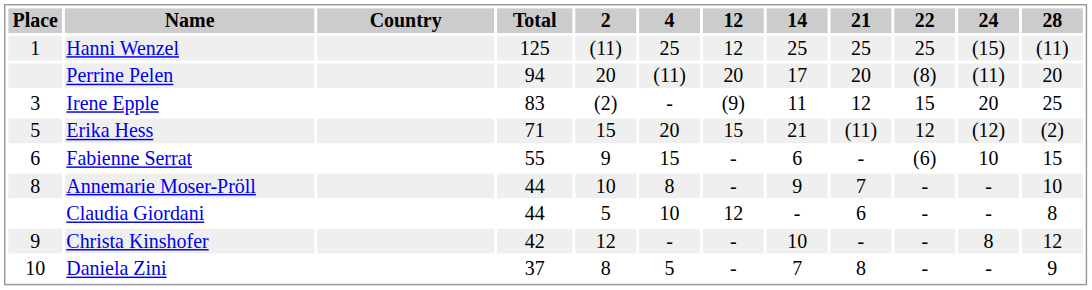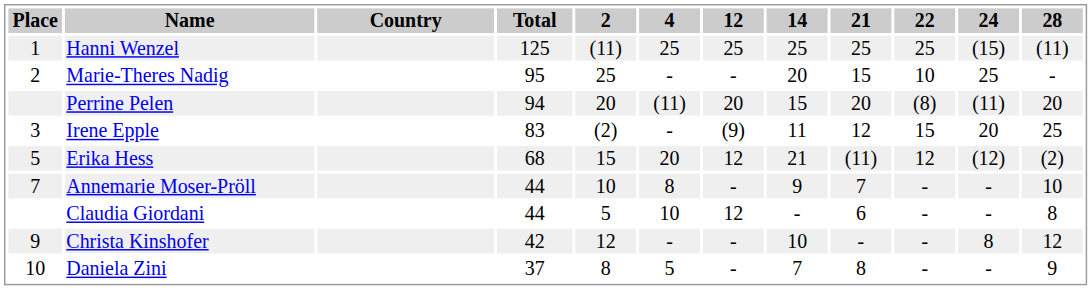Hanni Wenzel | 12: 12 -> 25
+ row: 2 | Marie-Theres Nadig | 95 | 25 | - | - | 20 | 15 | 10 | 25 | -
Perrine Pelen | 14: 17 -> 15
Erika Hess | Total: 71 -> 68
Erika Hess | 12: 15 -> 12
- row: 6 | Fabienne Serrat | 55 | 9 | 15 | - | 6 | - | (6) | 10 | 15
Annemarie Moser-Pröll | Place: 8 -> 7
